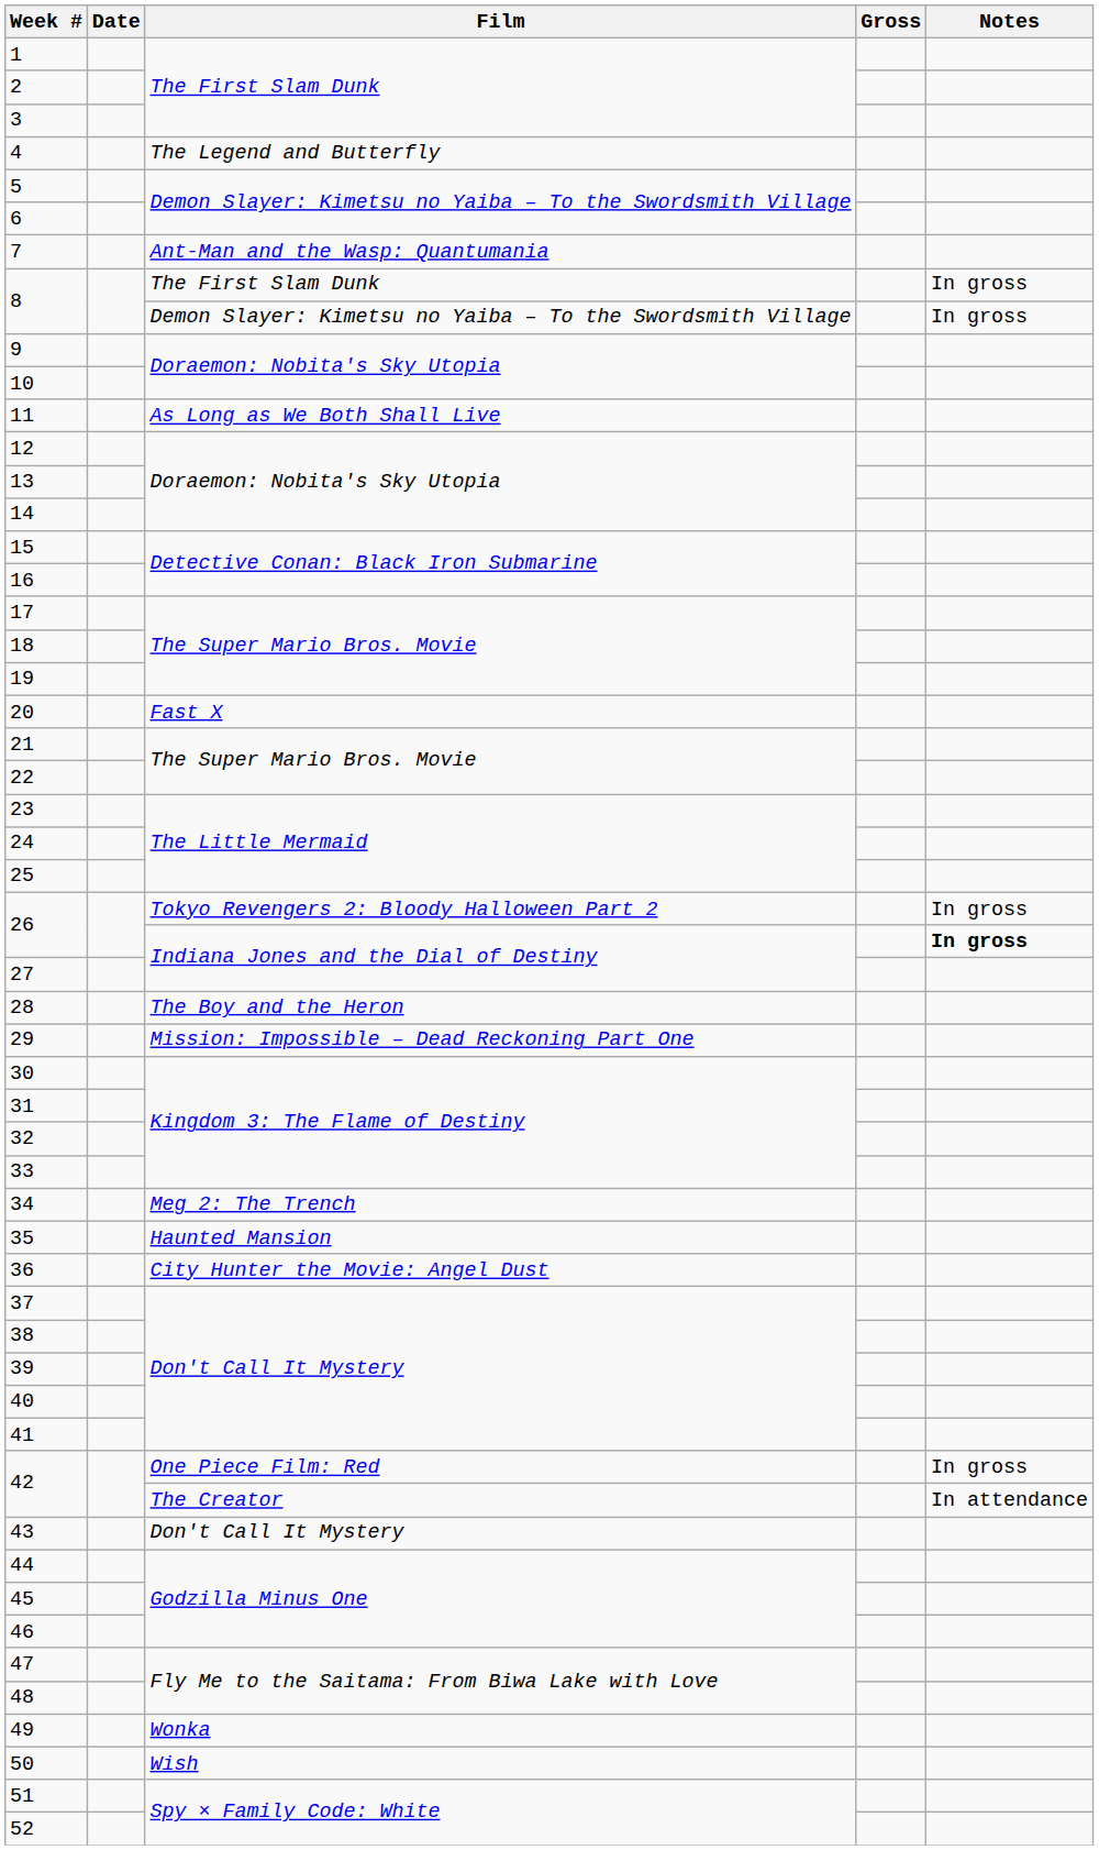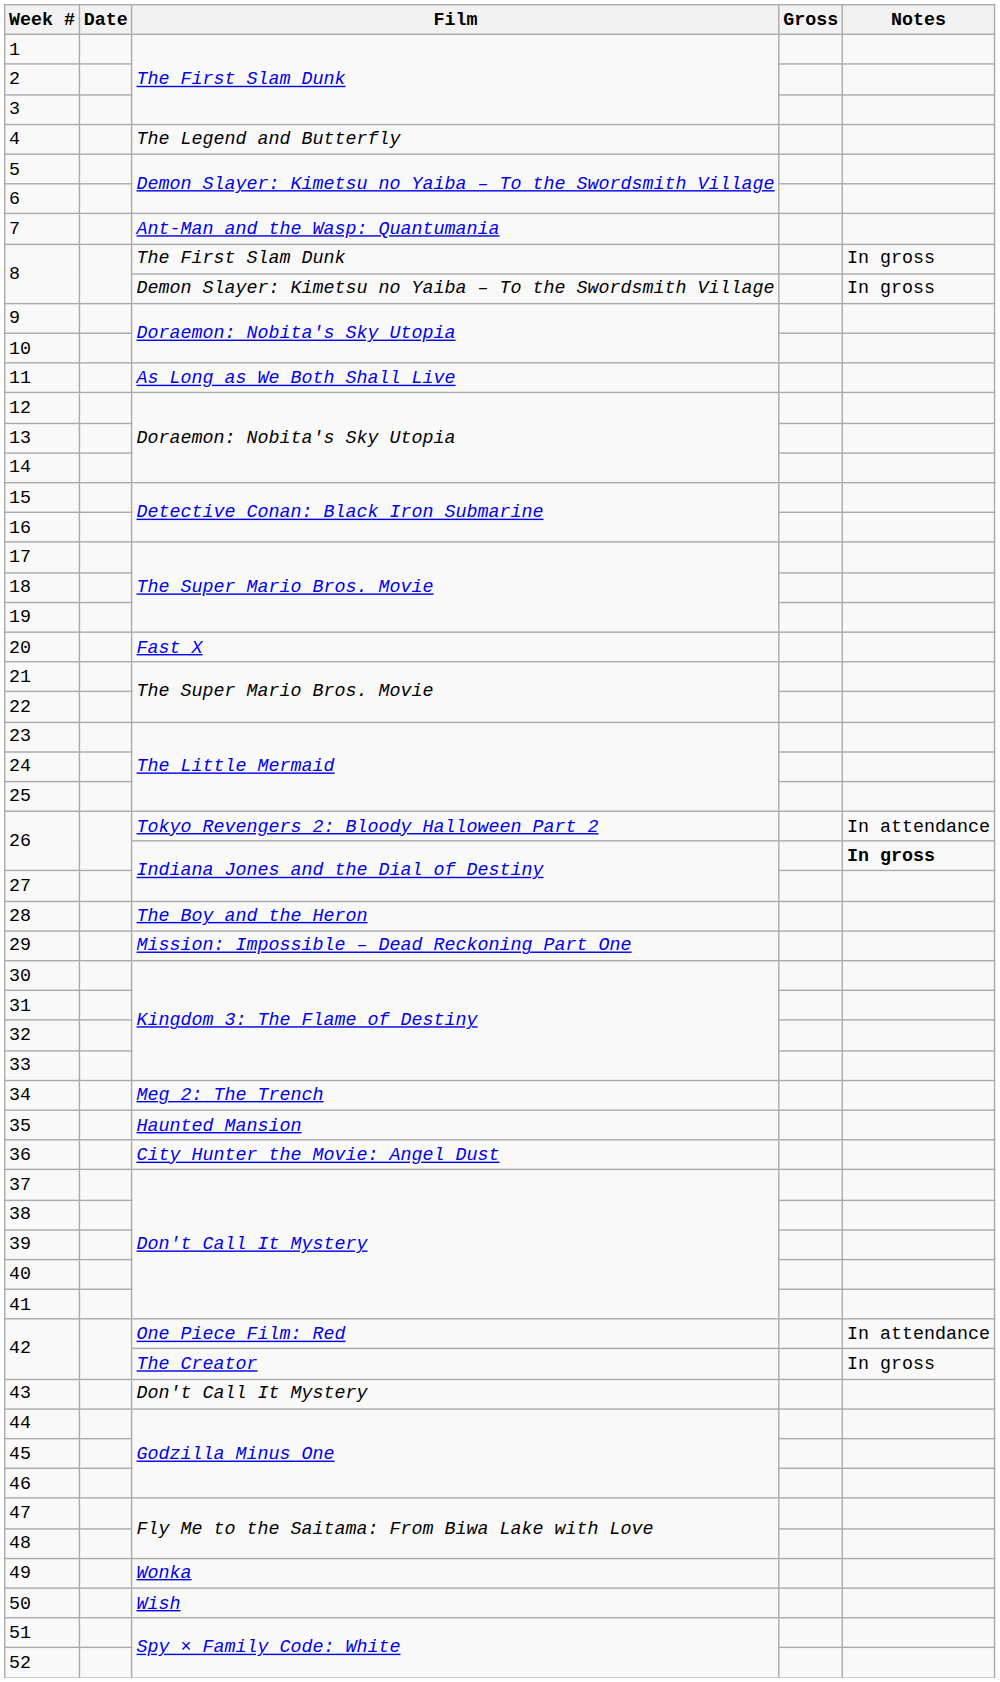26 / Tokyo Revengers 2: Bloody Halloween Part 2 | Notes: In gross -> In attendance
42 / One Piece Film: Red | Notes: In gross -> In attendance
42 / The Creator | Notes: In attendance -> In gross
